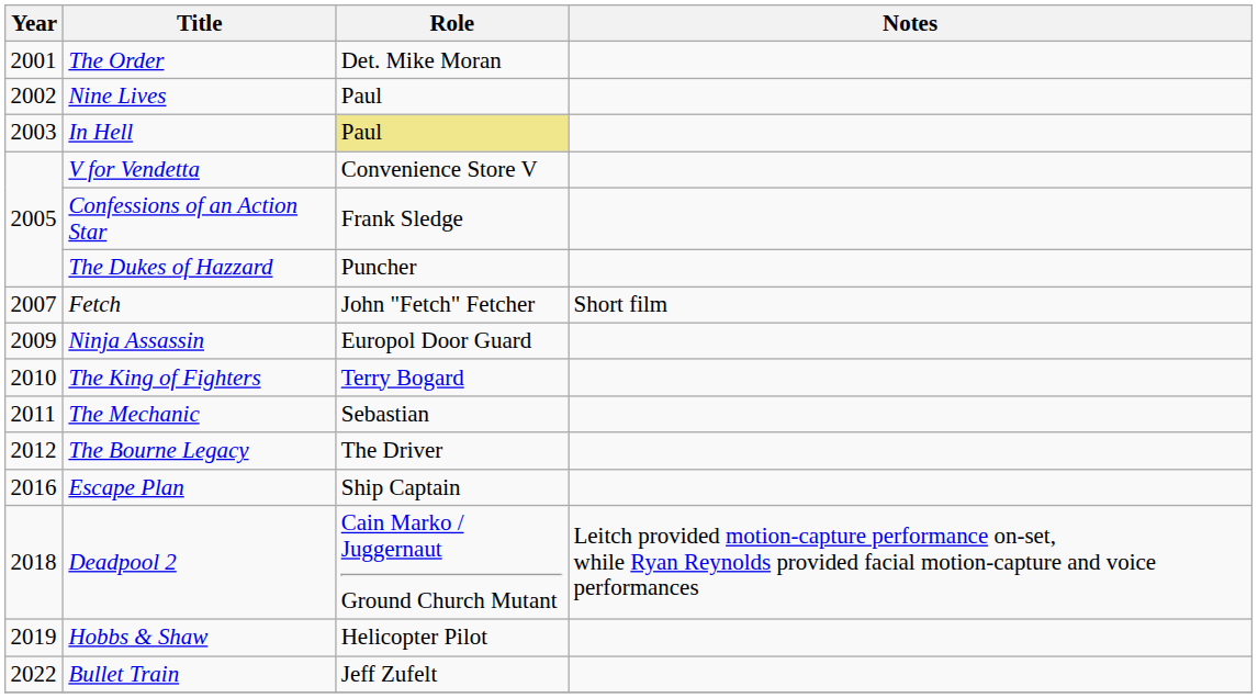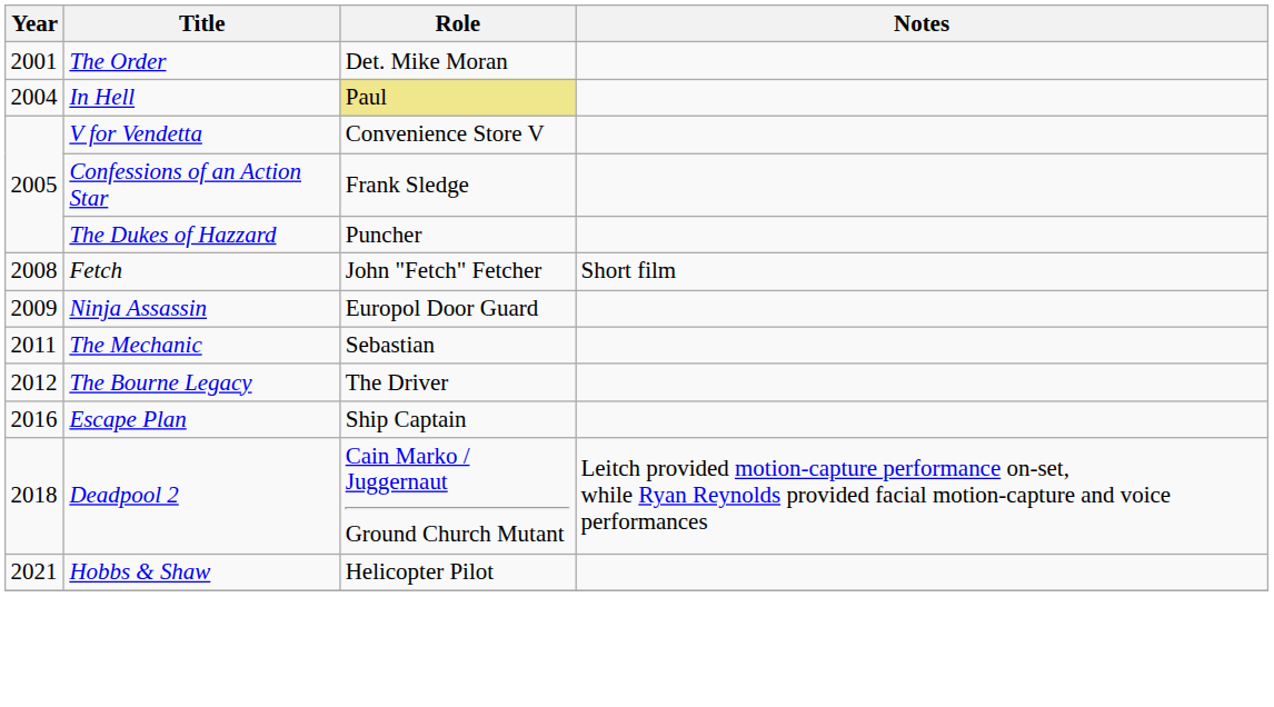- row: 2002 | Nine Lives | Paul
In Hell | Year: 2003 -> 2004
Fetch | Year: 2007 -> 2008
- row: 2010 | The King of Fighters | Terry Bogard
Hobbs & Shaw | Year: 2019 -> 2021
- row: 2022 | Bullet Train | Jeff Zufelt
